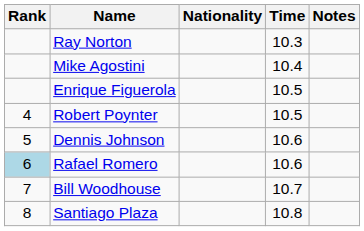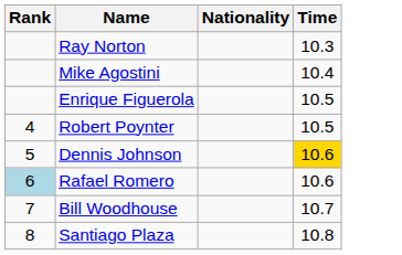- column: Notes
Dennis Johnson | Time: no background -> gold background
